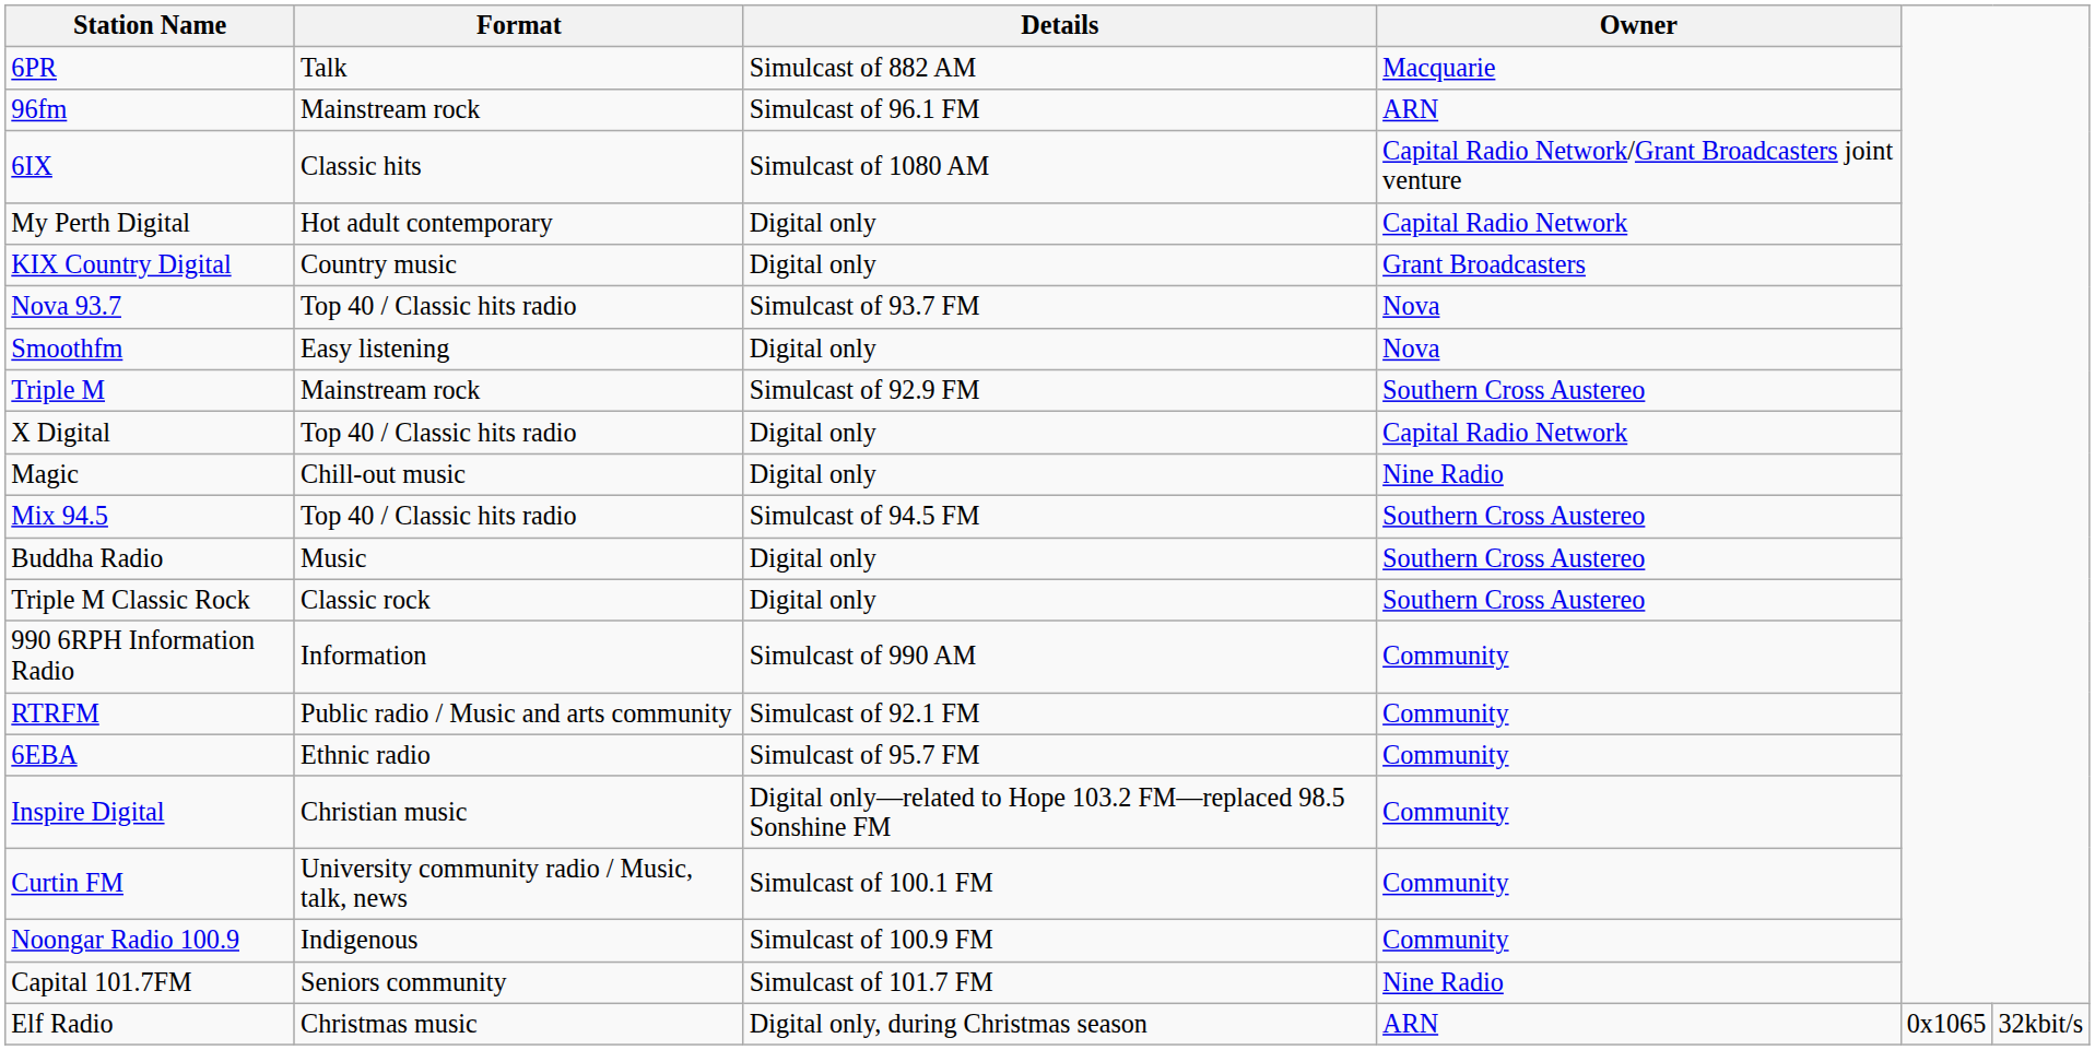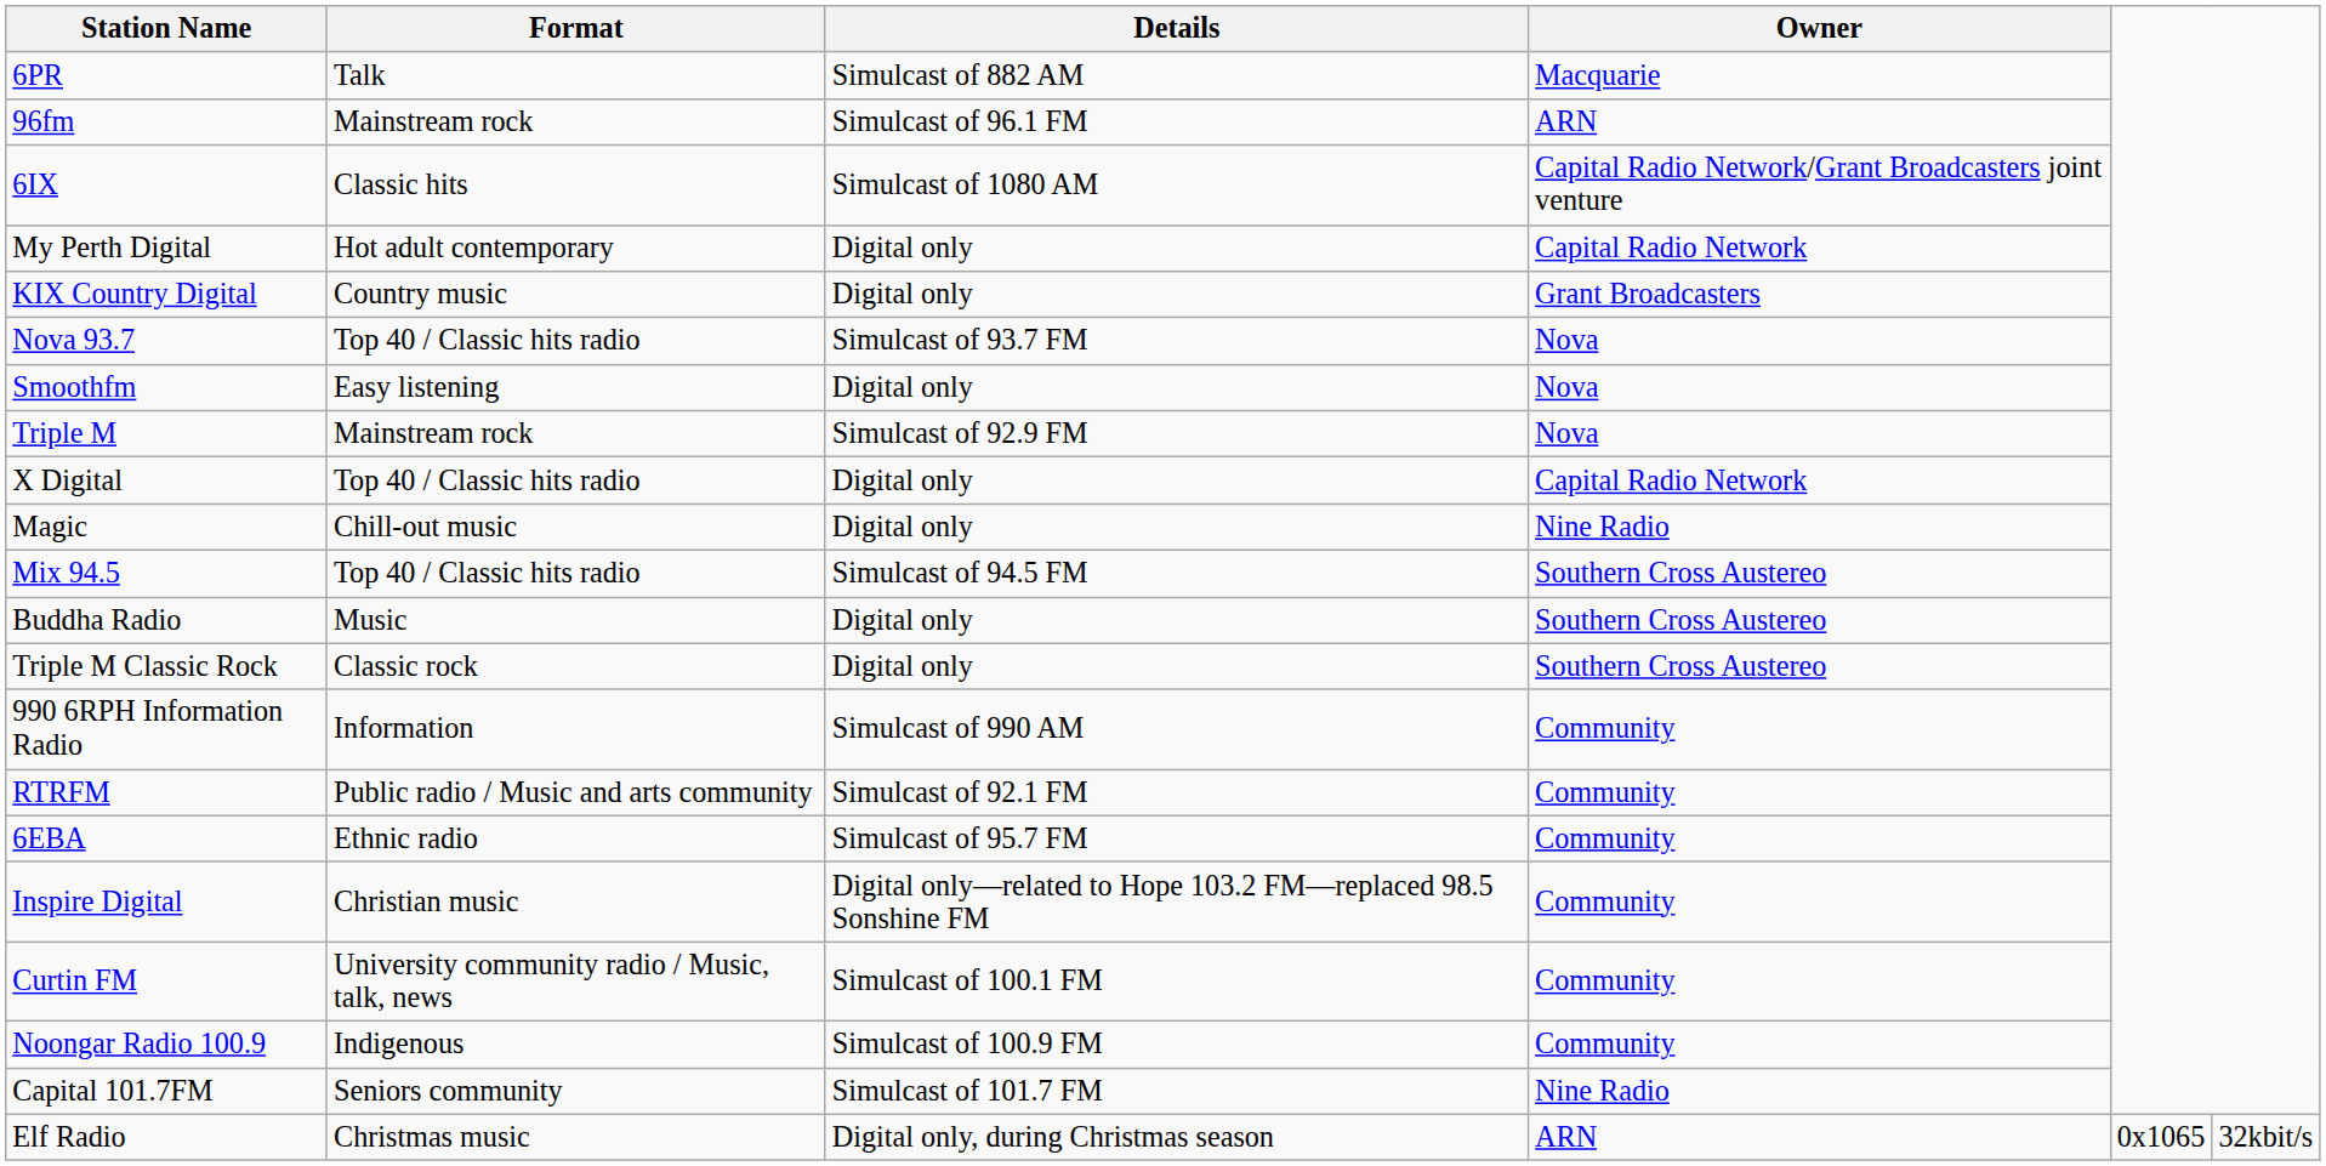Triple M | Owner: Southern Cross Austereo -> Nova
